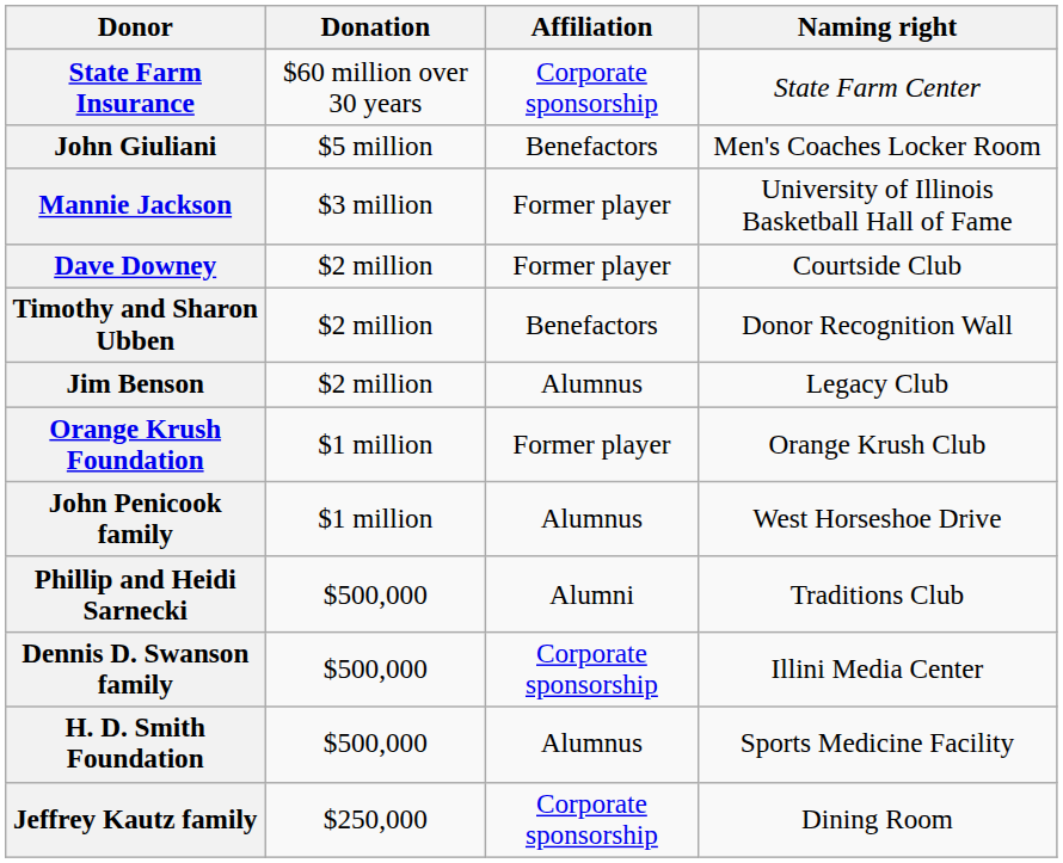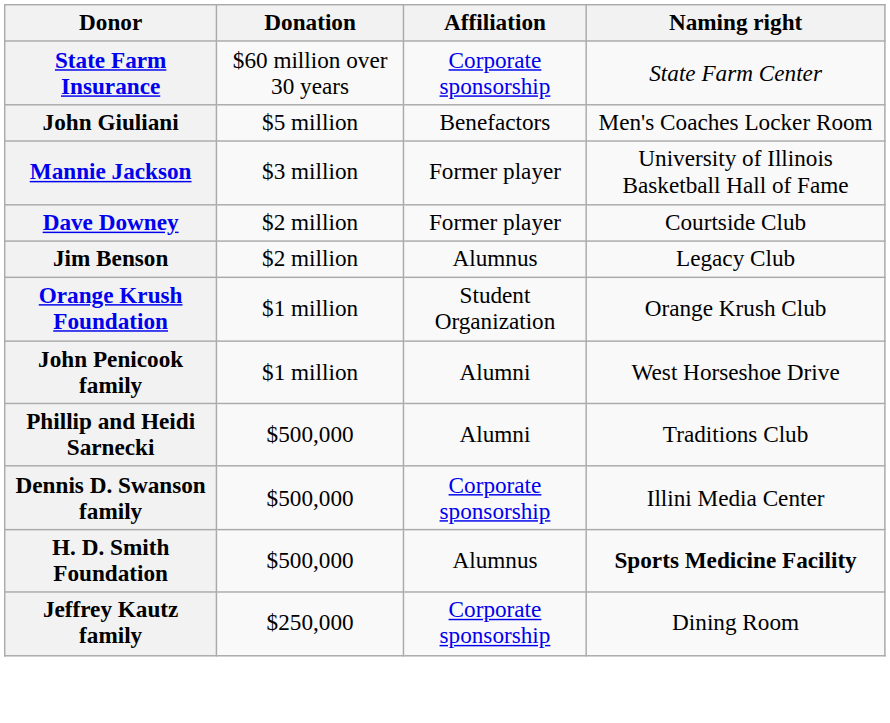- row: Timothy and Sharon Ubben | $2 million | Benefactors | Donor Recognition Wall
Orange Krush Foundation | Affiliation: Former player -> Student Organization
John Penicook family | Affiliation: Alumnus -> Alumni
H. D. Smith Foundation | Naming right: normal -> bold
